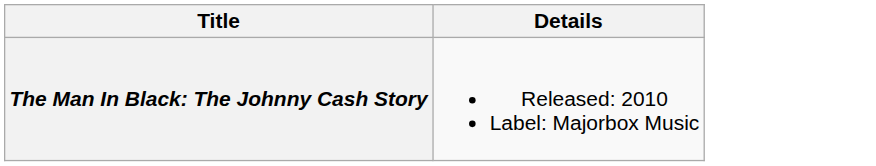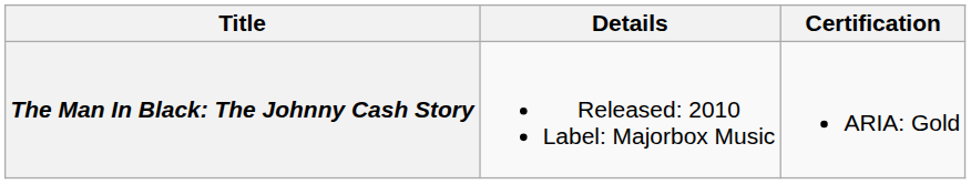+ column: Certification | ARIA: Gold
